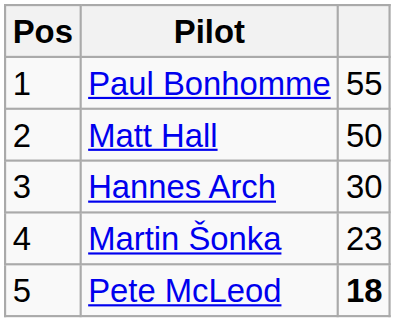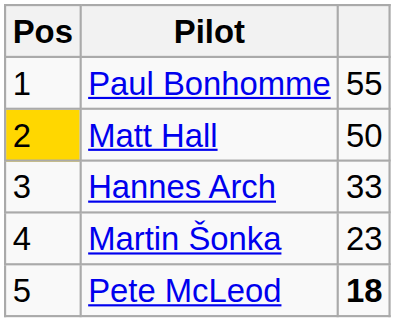Matt Hall | Pos: no background -> gold background
Hannes Arch | column 3: 30 -> 33
